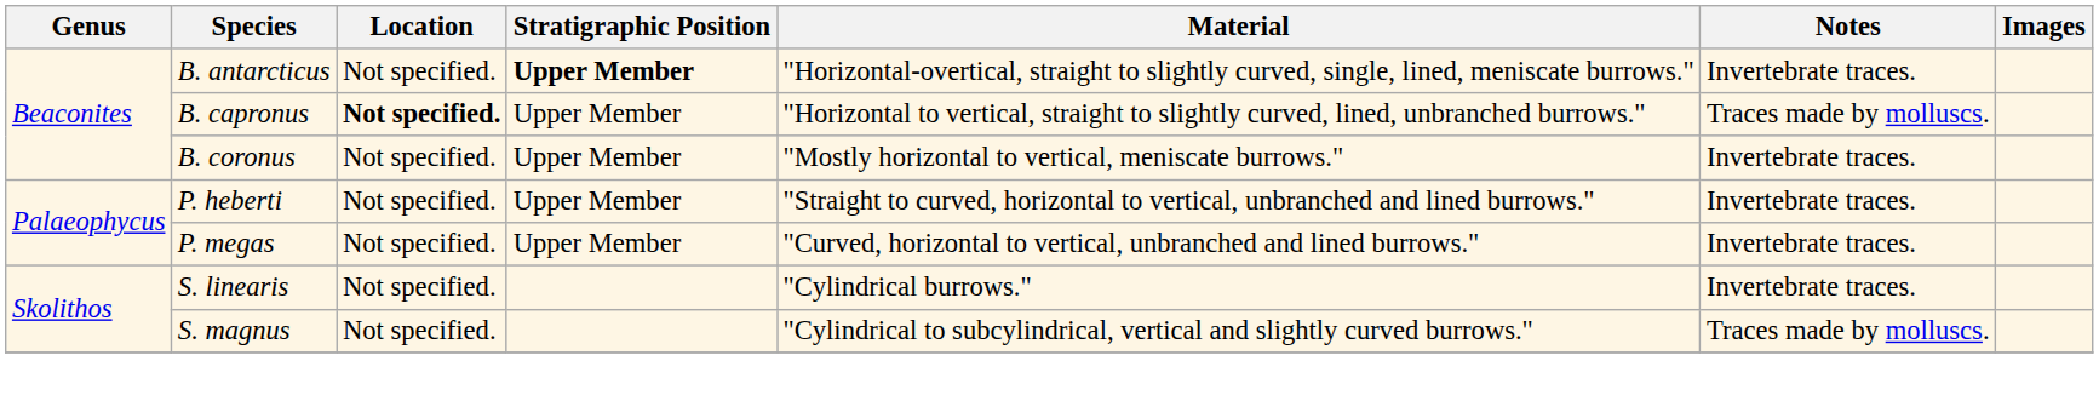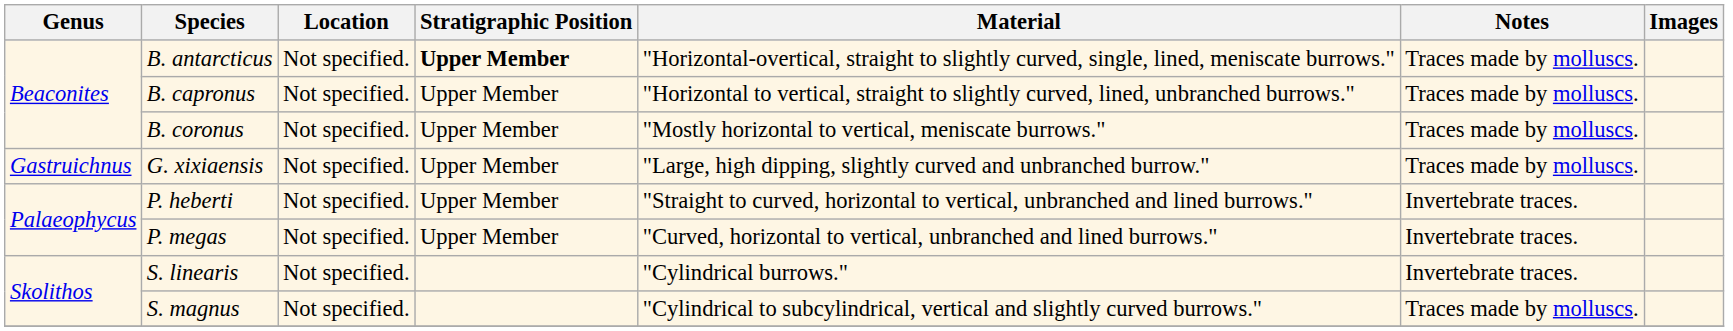B. antarcticus | Notes: Invertebrate traces. -> Traces made by molluscs.
B. capronus | Location: bold -> normal
B. coronus | Notes: Invertebrate traces. -> Traces made by molluscs.
+ row: Gastruichnus | G. xixiaensis | Not specified. | Upper Member | "Large, high dipping, slightly curved and unbranched burrow." | Traces made by molluscs.
